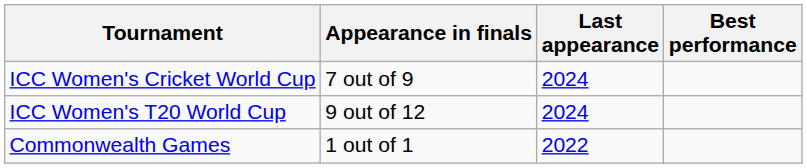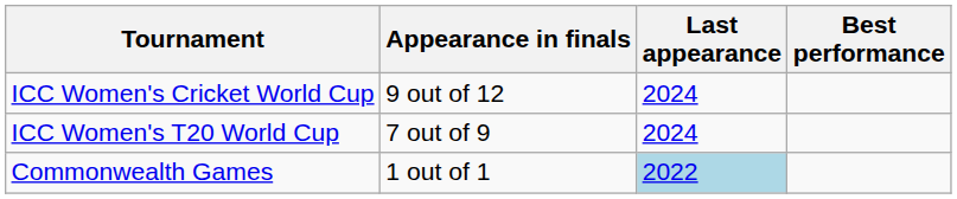ICC Women's Cricket World Cup | Appearance in finals: 7 out of 9 -> 9 out of 12
ICC Women's T20 World Cup | Appearance in finals: 9 out of 12 -> 7 out of 9
Commonwealth Games | Last appearance: no background -> lightblue background
